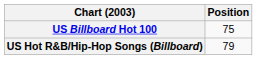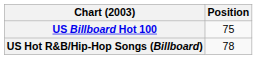US Hot R&B/Hip-Hop Songs (Billboard) | Position: 79 -> 78
